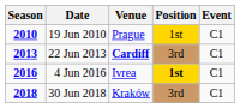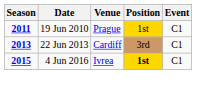19 Jun 2010 | Season: 2010 -> 2011
22 Jun 2013 | Venue: bold -> normal
4 Jun 2016 | Season: 2016 -> 2015
- row: 2018 | 30 Jun 2018 | Kraków | 3rd | C1
